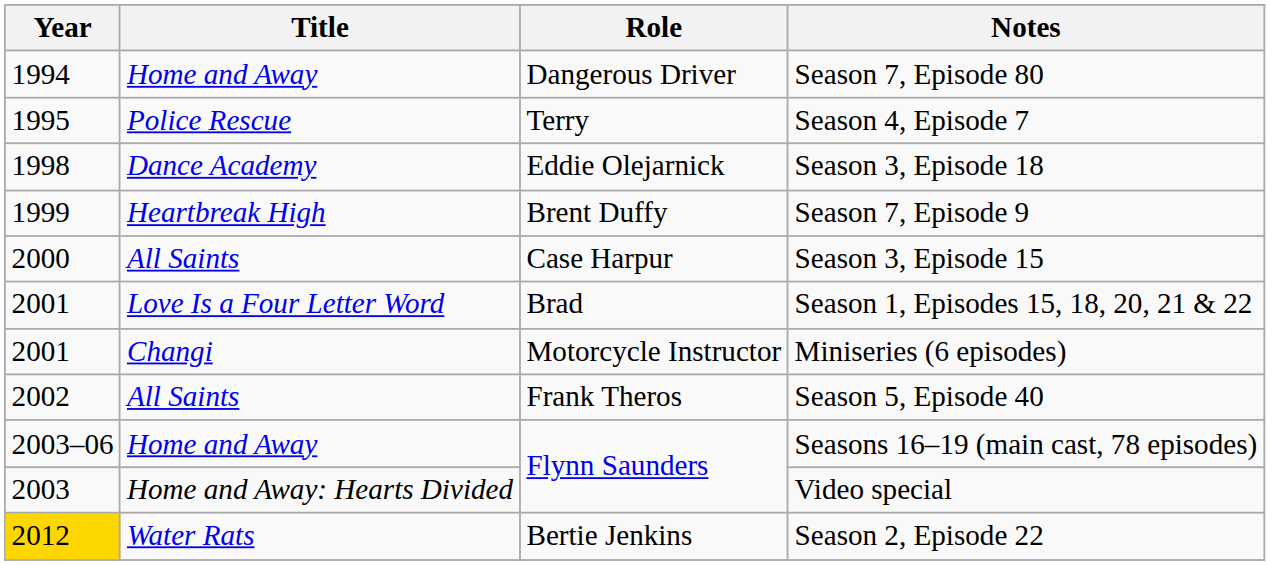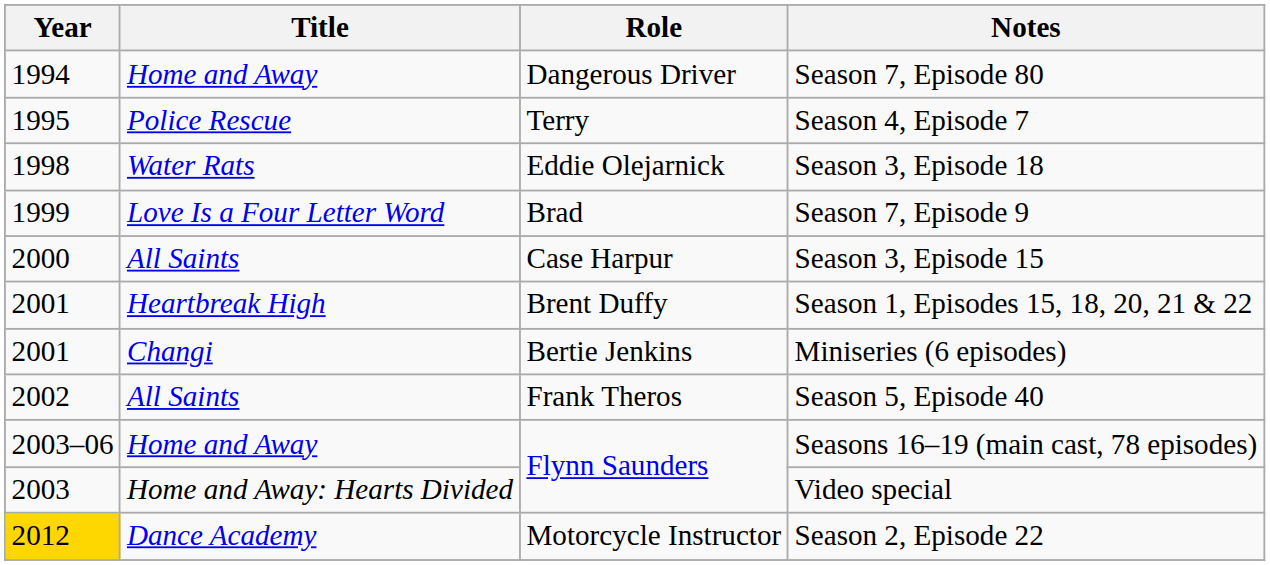Season 3, Episode 18 | Title: Dance Academy -> Water Rats
Season 7, Episode 9 | Title: Heartbreak High -> Love Is a Four Letter Word
Season 7, Episode 9 | Role: Brent Duffy -> Brad
Season 1, Episodes 15, 18, 20, 21 & 22 | Title: Love Is a Four Letter Word -> Heartbreak High
Season 1, Episodes 15, 18, 20, 21 & 22 | Role: Brad -> Brent Duffy
Miniseries (6 episodes) | Role: Motorcycle Instructor -> Bertie Jenkins
Season 2, Episode 22 | Title: Water Rats -> Dance Academy
Season 2, Episode 22 | Role: Bertie Jenkins -> Motorcycle Instructor
